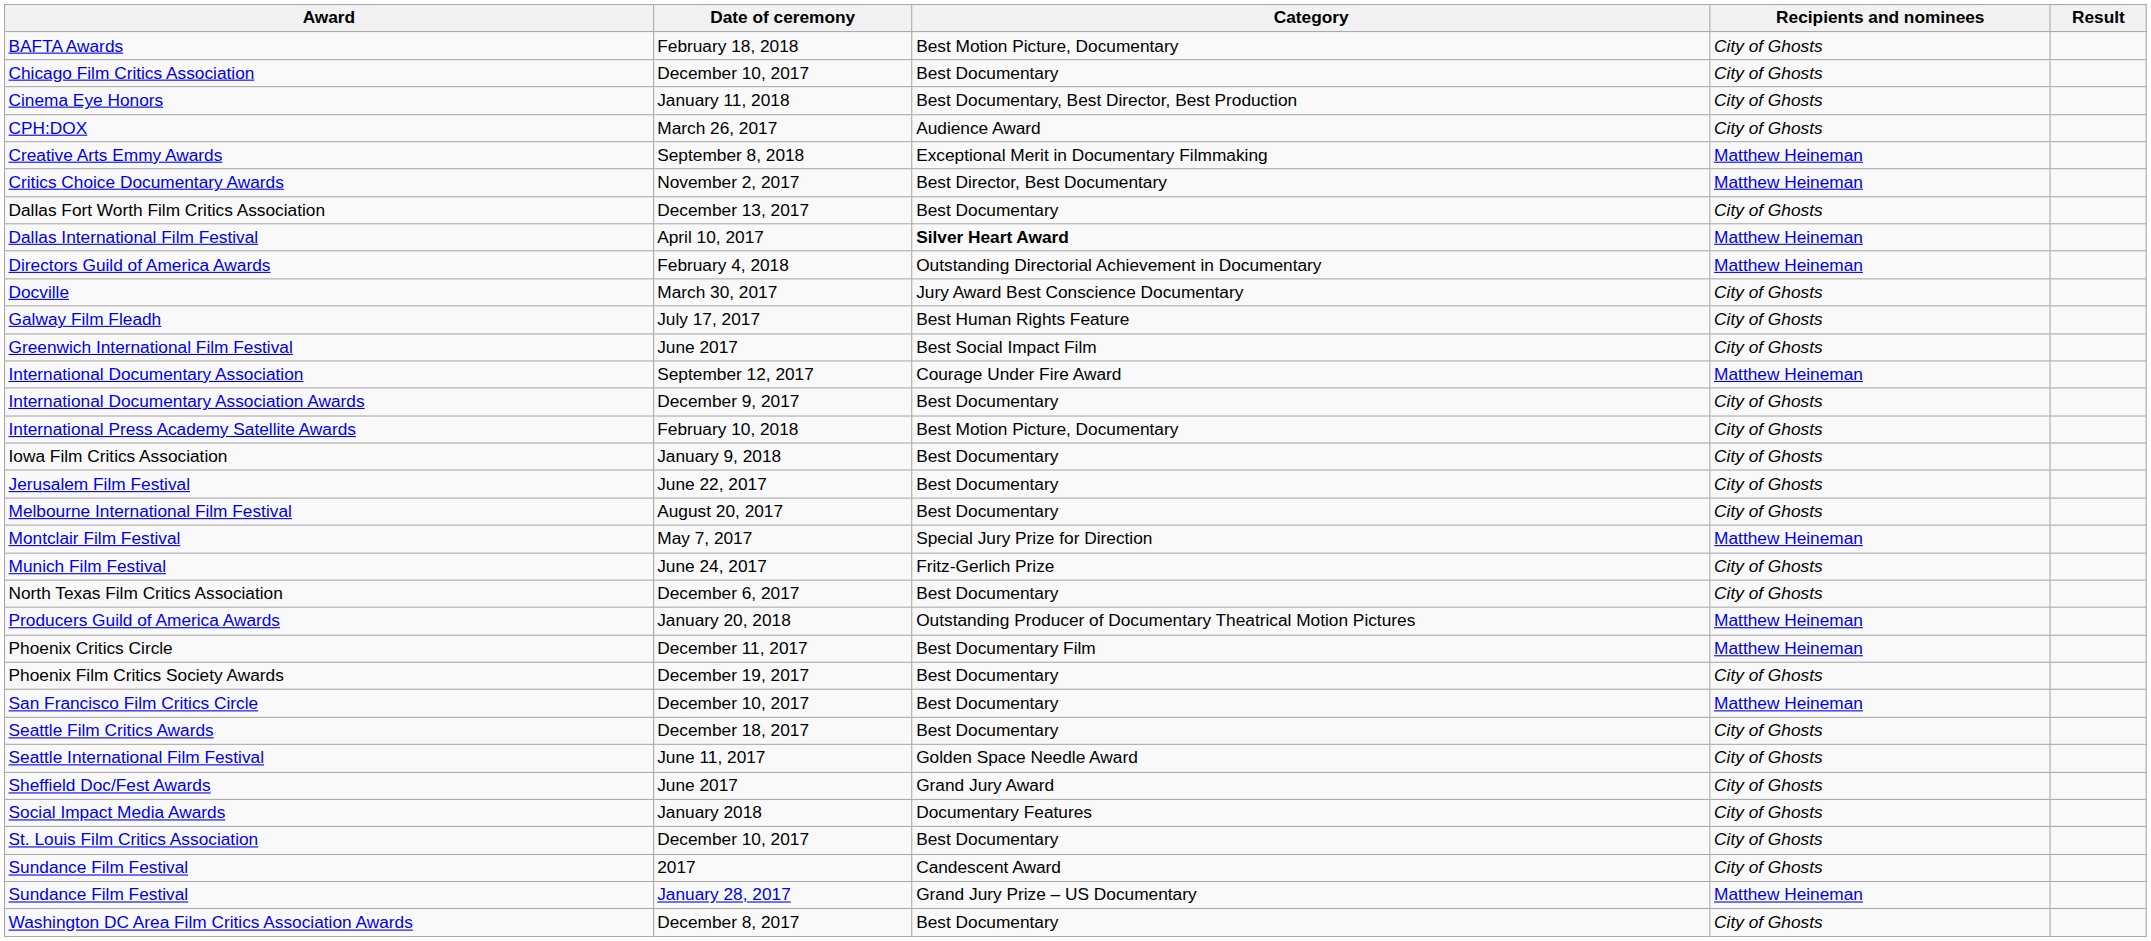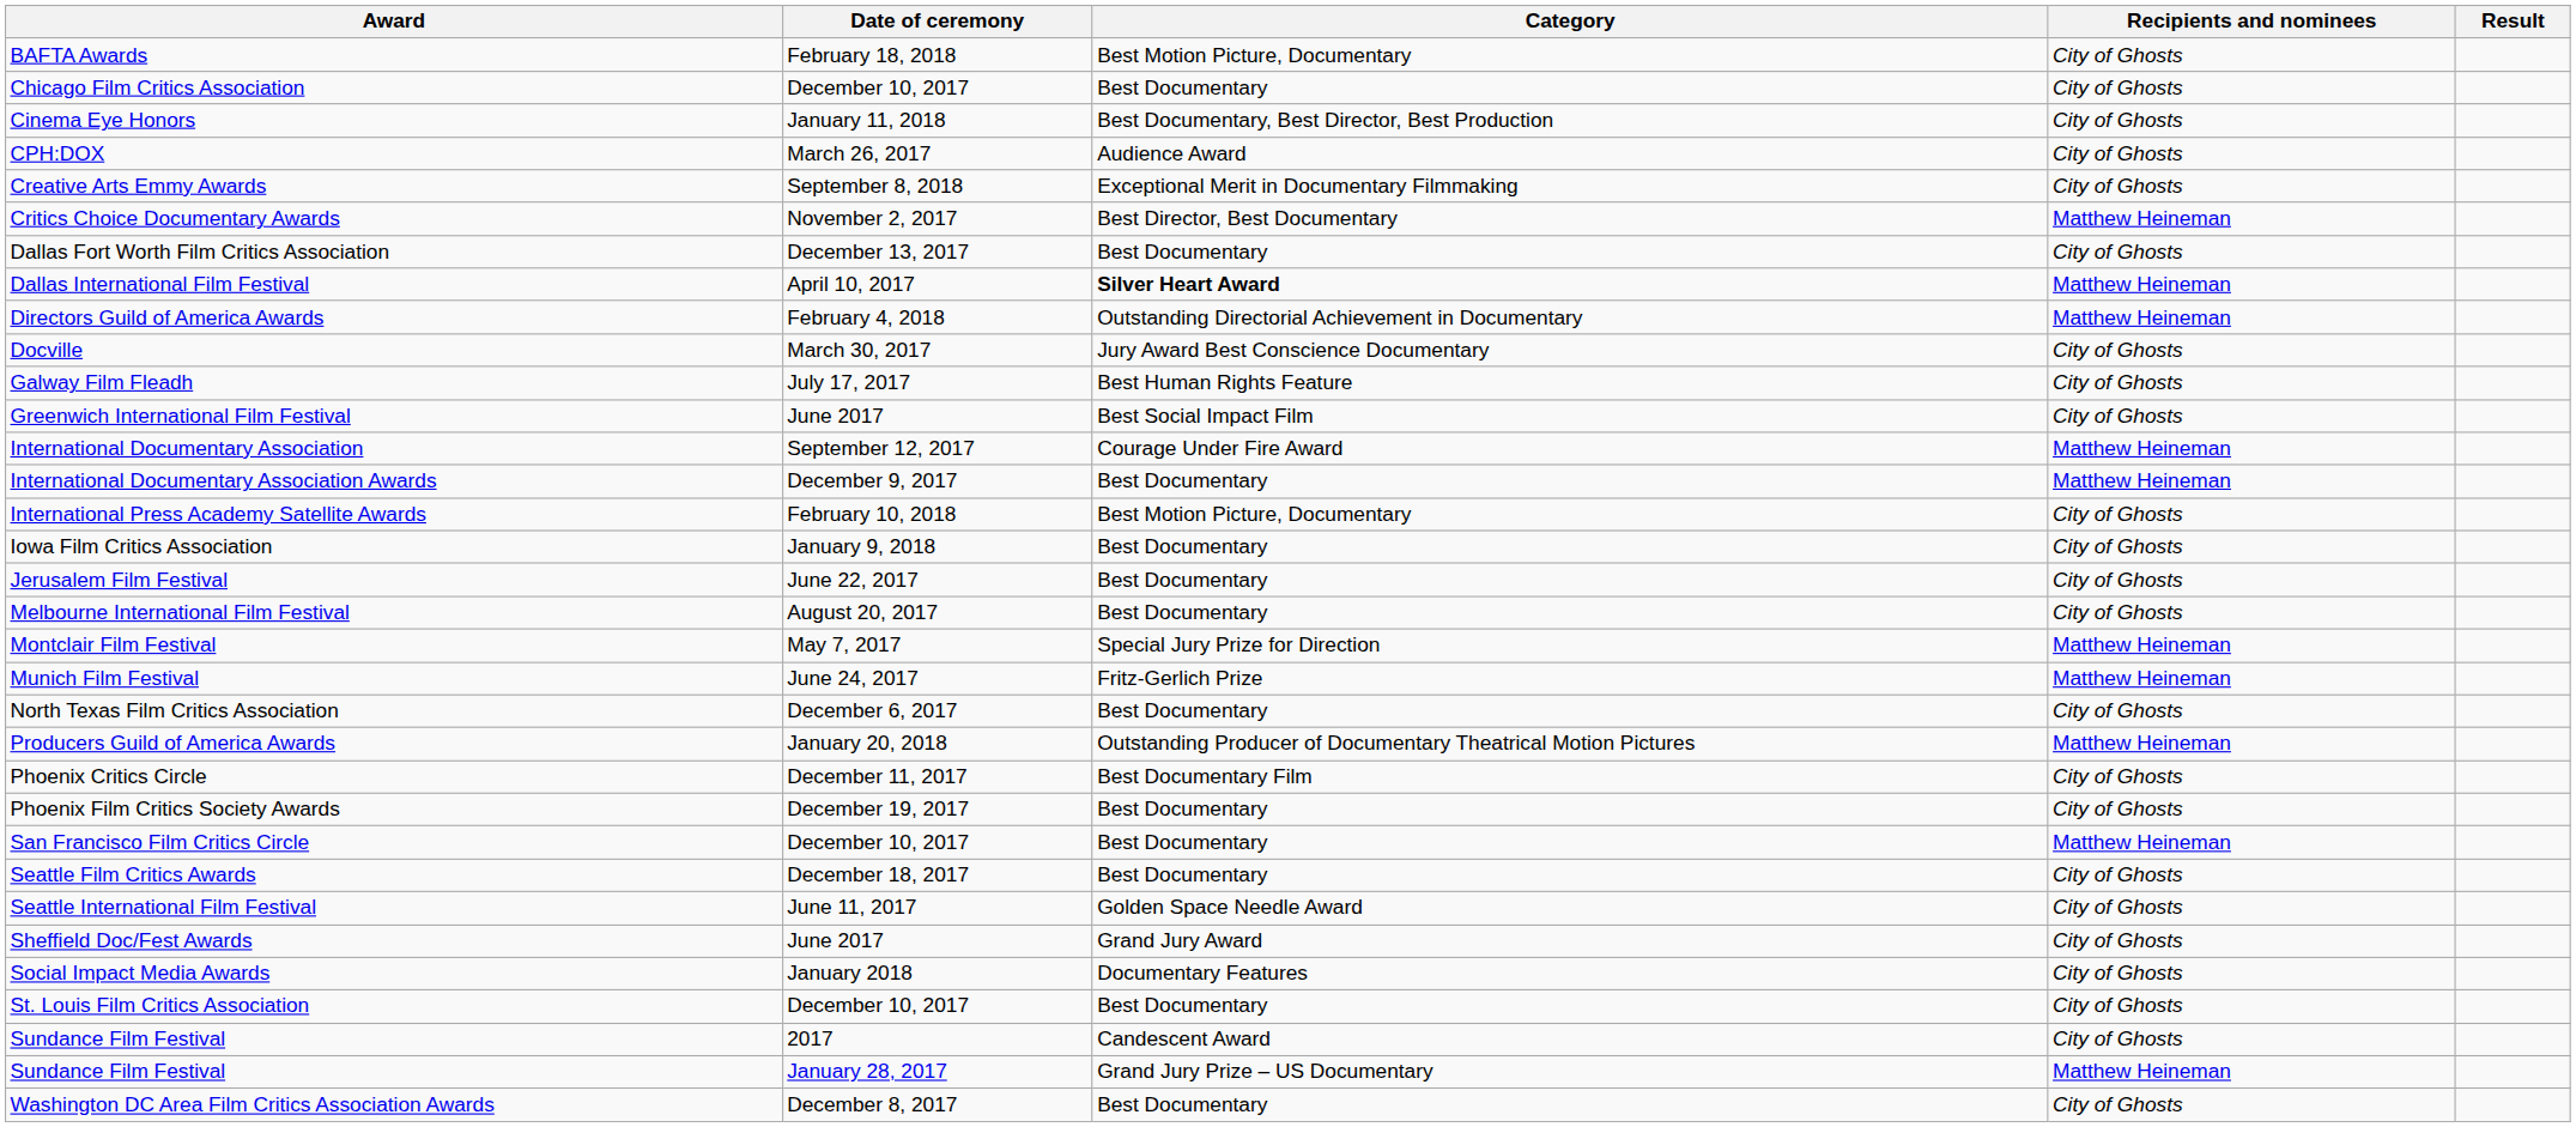Creative Arts Emmy Awards | Recipients and nominees: Matthew Heineman -> City of Ghosts
International Documentary Association Awards | Recipients and nominees: City of Ghosts -> Matthew Heineman
Munich Film Festival | Recipients and nominees: City of Ghosts -> Matthew Heineman
Phoenix Critics Circle | Recipients and nominees: Matthew Heineman -> City of Ghosts
